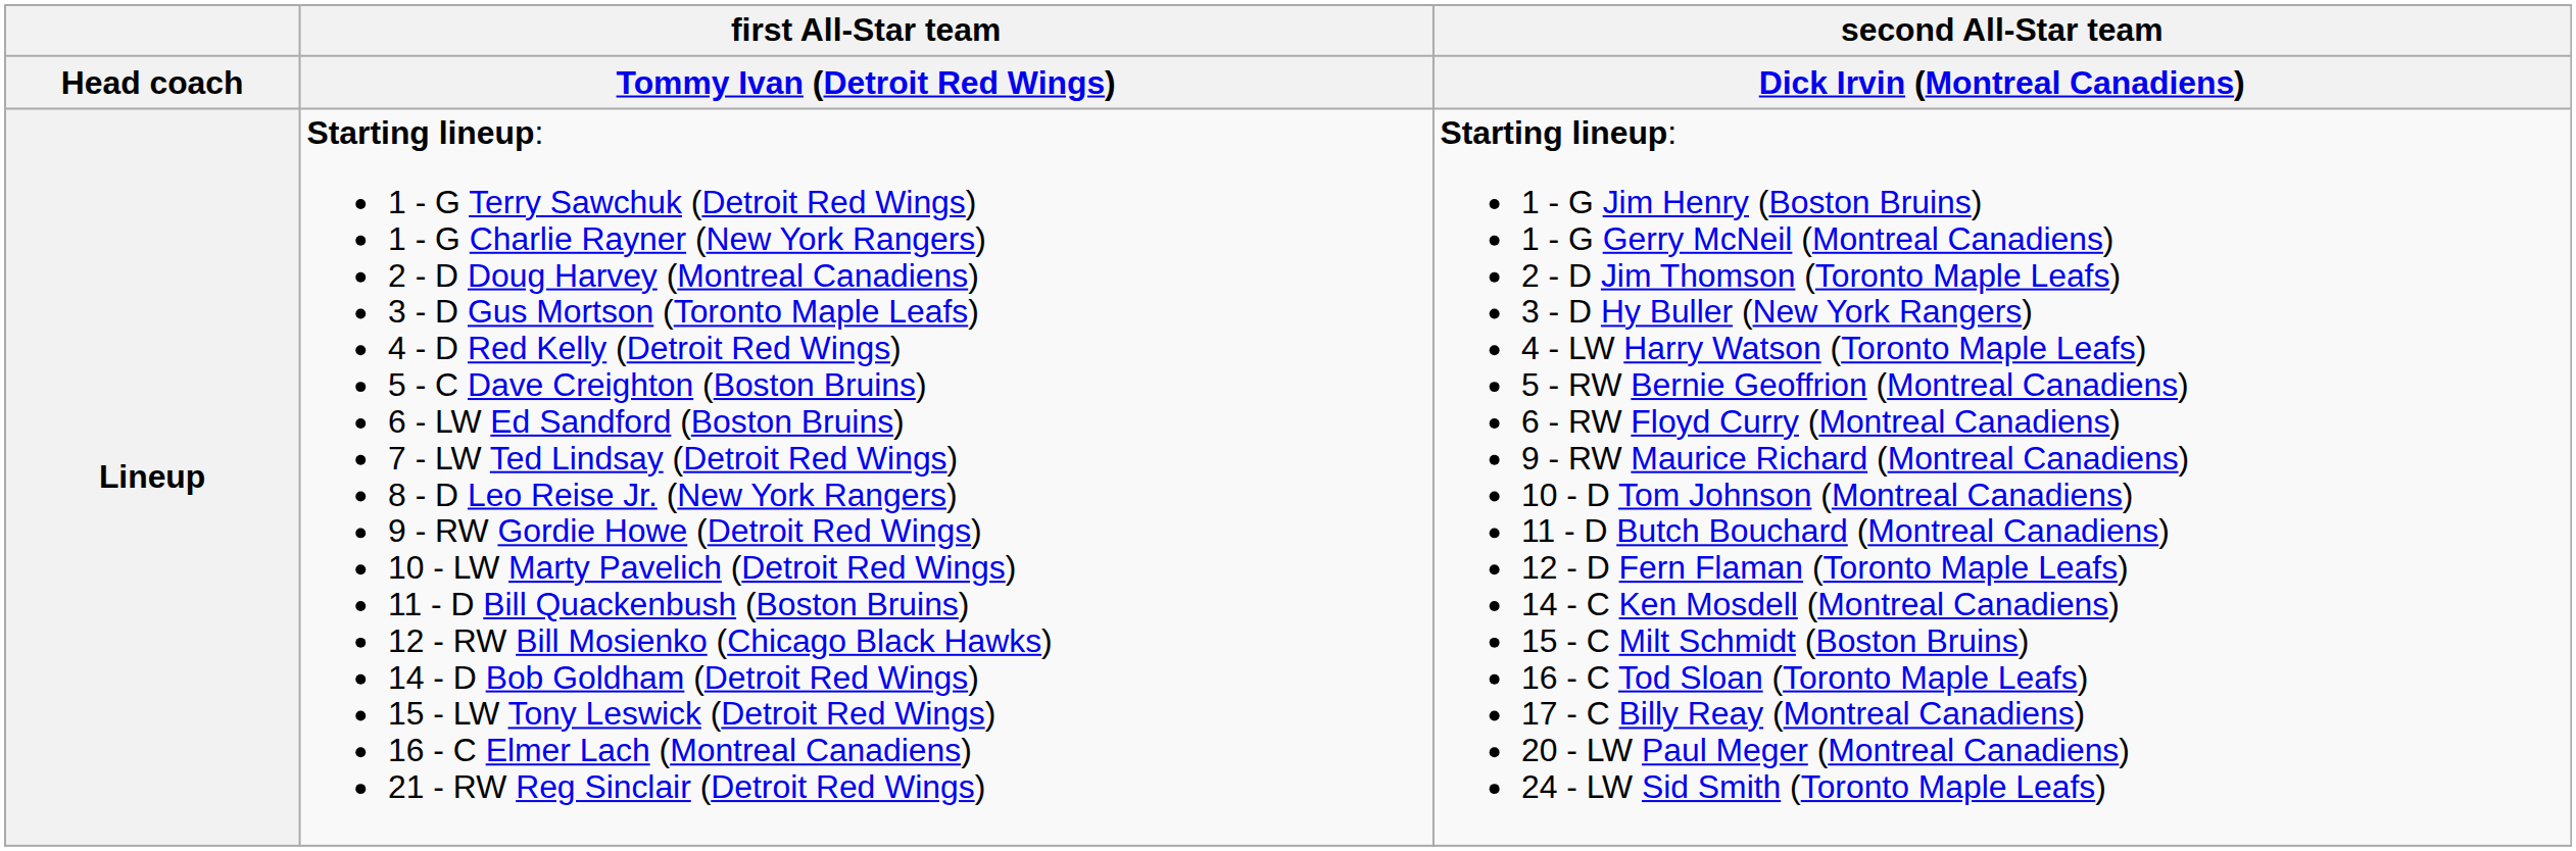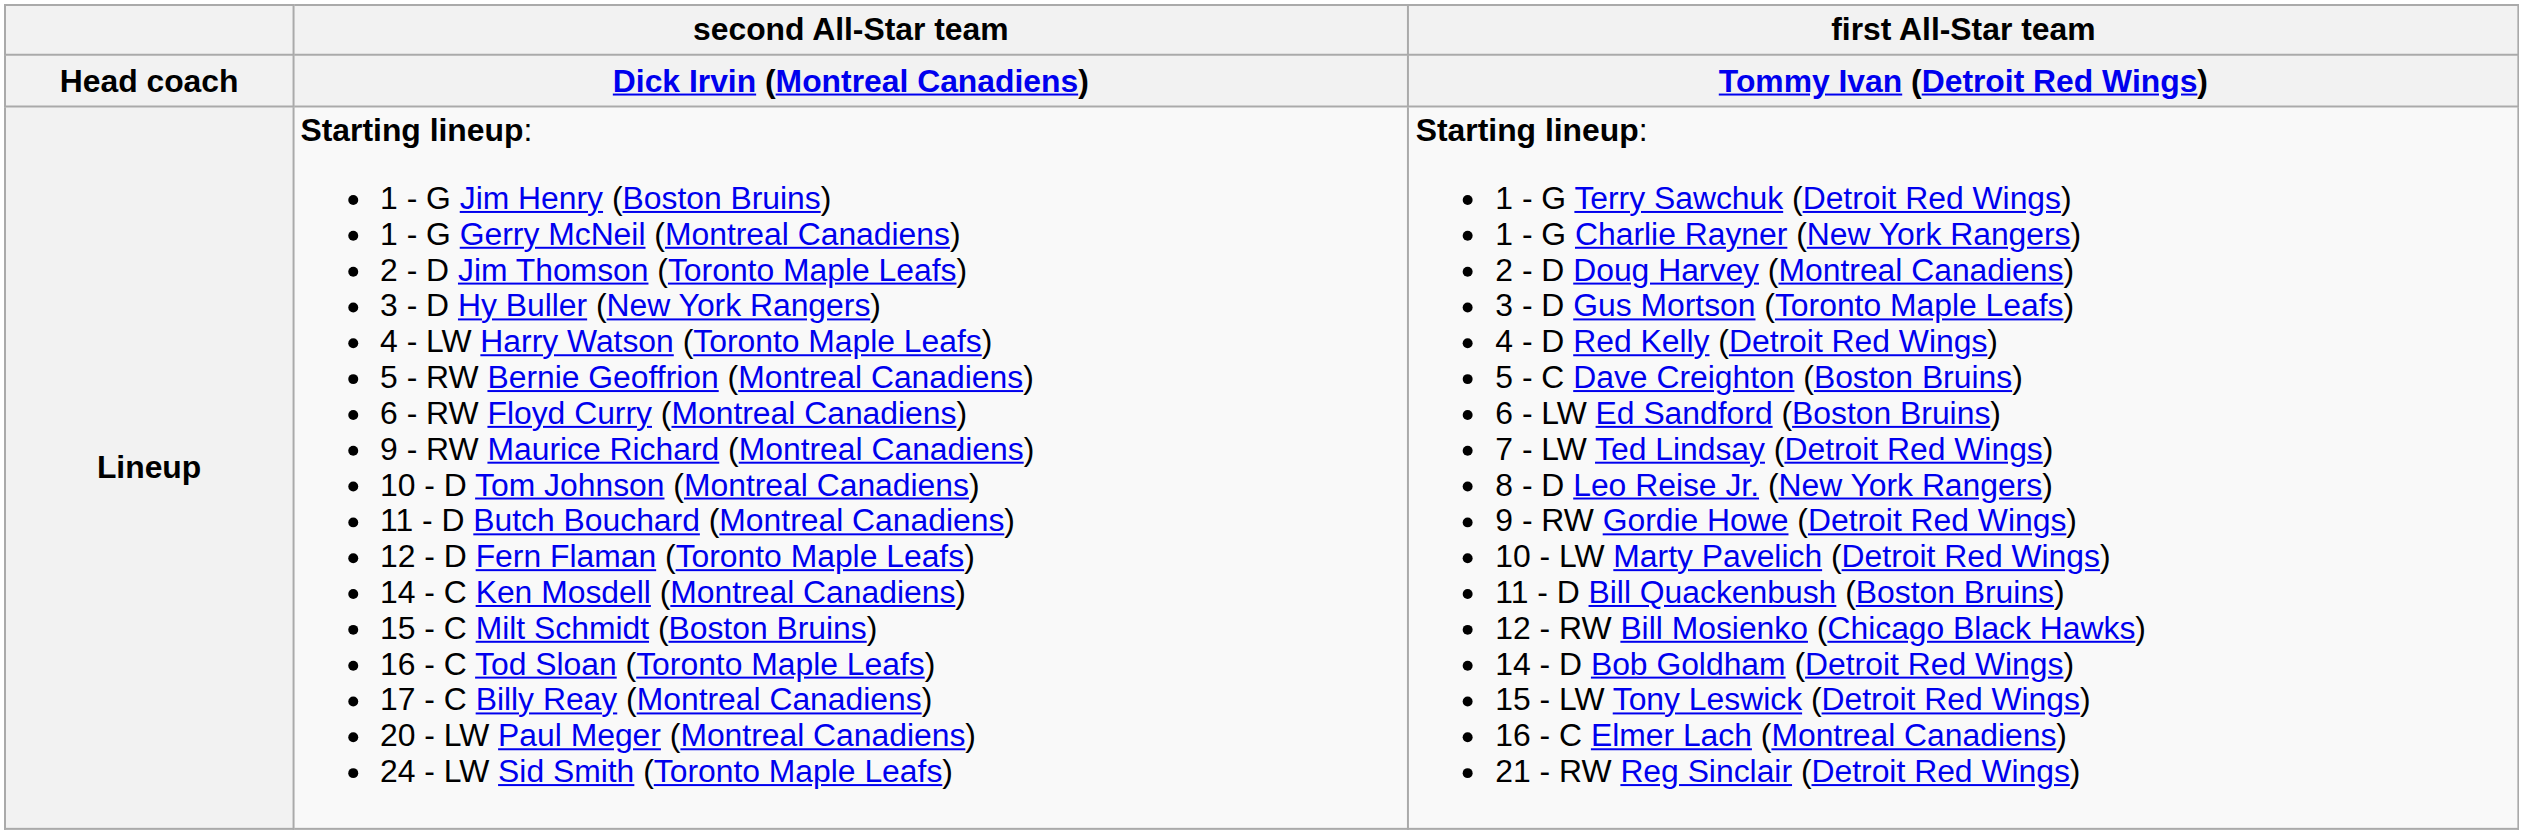columns swapped: first All-Star team / Tommy Ivan (Detroit Red Wings) <-> second All-Star team / Dick Irvin (Montreal Canadiens)
